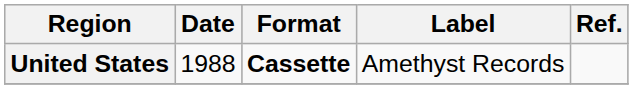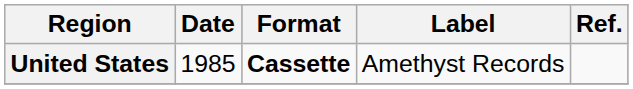United States | Date: 1988 -> 1985
